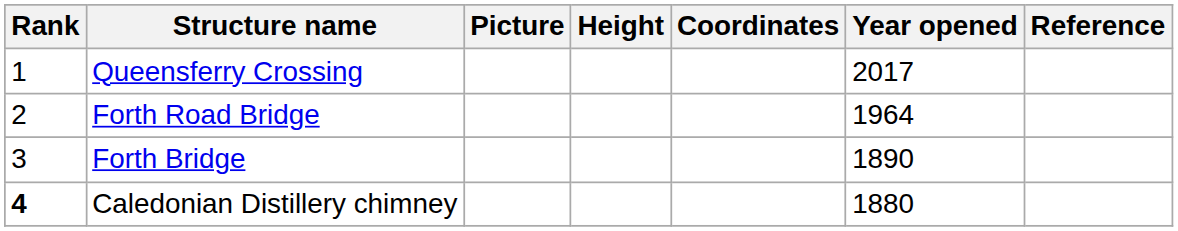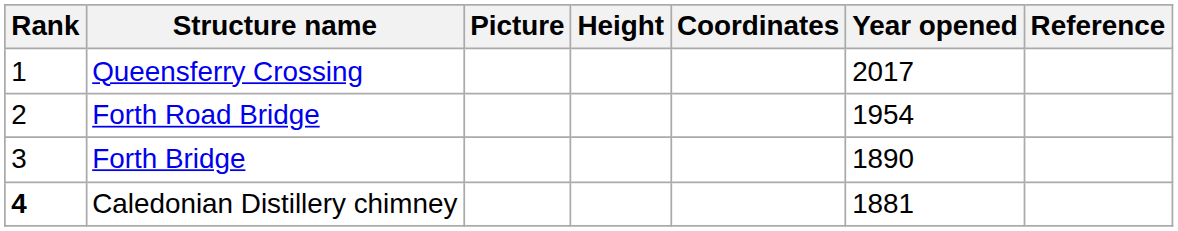Forth Road Bridge | Year opened: 1964 -> 1954
Caledonian Distillery chimney | Year opened: 1880 -> 1881
